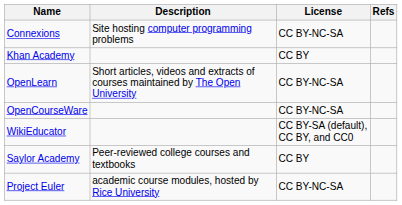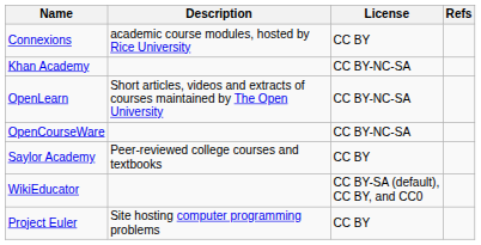Connexions | Description: Site hosting computer programming problems -> academic course modules, hosted by Rice University
Connexions | License: CC BY-NC-SA -> CC BY
Khan Academy | License: CC BY -> CC BY-NC-SA
rows swapped: Saylor Academy <-> WikiEducator
Project Euler | Description: academic course modules, hosted by Rice University -> Site hosting computer programming problems
Project Euler | License: CC BY-NC-SA -> CC BY
